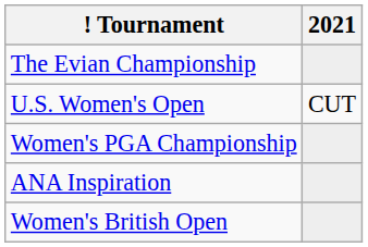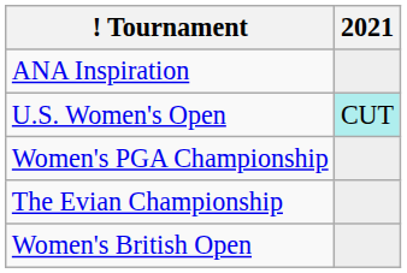rows swapped: ANA Inspiration <-> The Evian Championship
U.S. Women's Open | 2021: no background -> paleturquoise background
